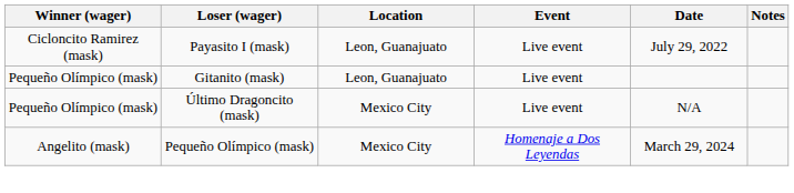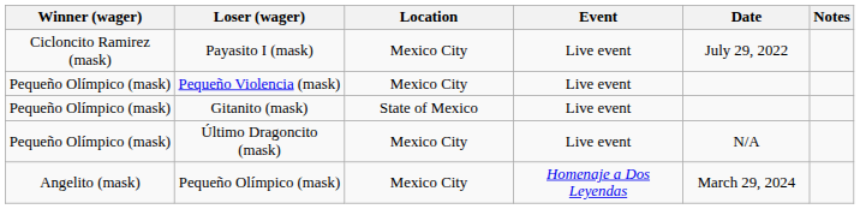Payasito I (mask) | Location: Leon, Guanajuato -> Mexico City
+ row: Pequeño Olímpico (mask) | Pequeño Violencia (mask) | Mexico City | Live event
Gitanito (mask) | Location: Leon, Guanajuato -> State of Mexico
